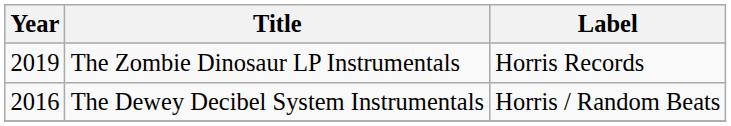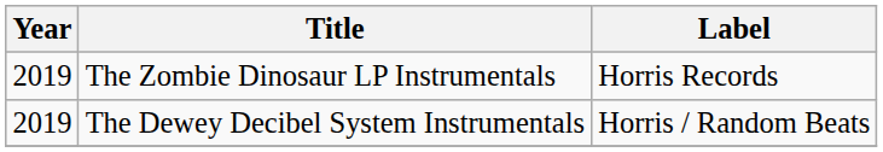The Dewey Decibel System Instrumentals | Year: 2016 -> 2019
